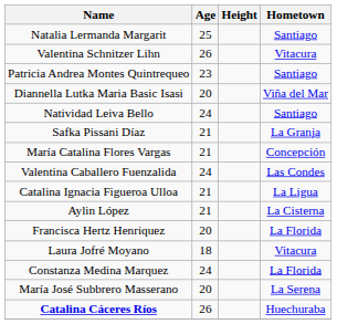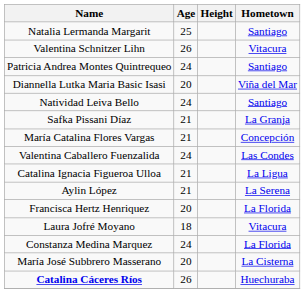Patricia Andrea Montes Quintrequeo | Age: 23 -> 24
Aylin López | Hometown: La Cisterna -> La Serena
María José Subbrero Masserano | Hometown: La Serena -> La Cisterna
